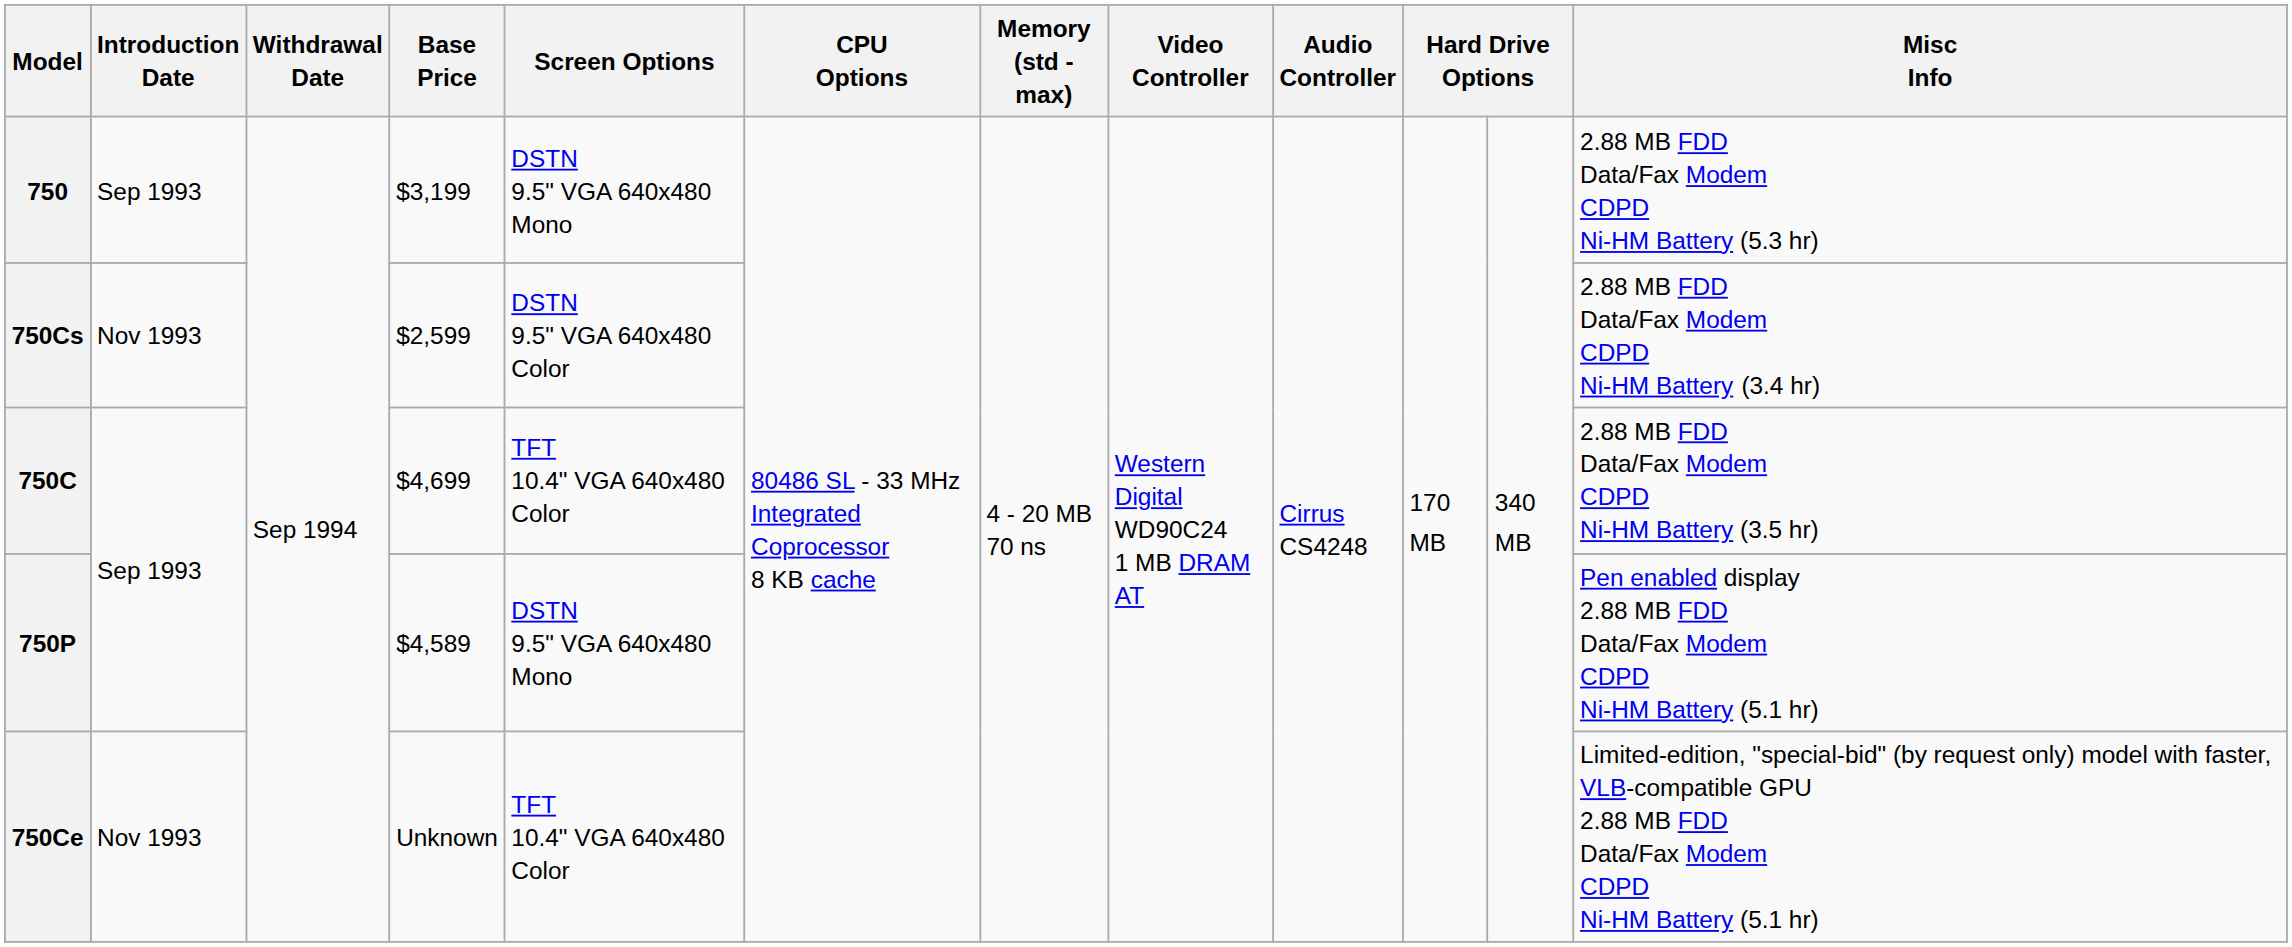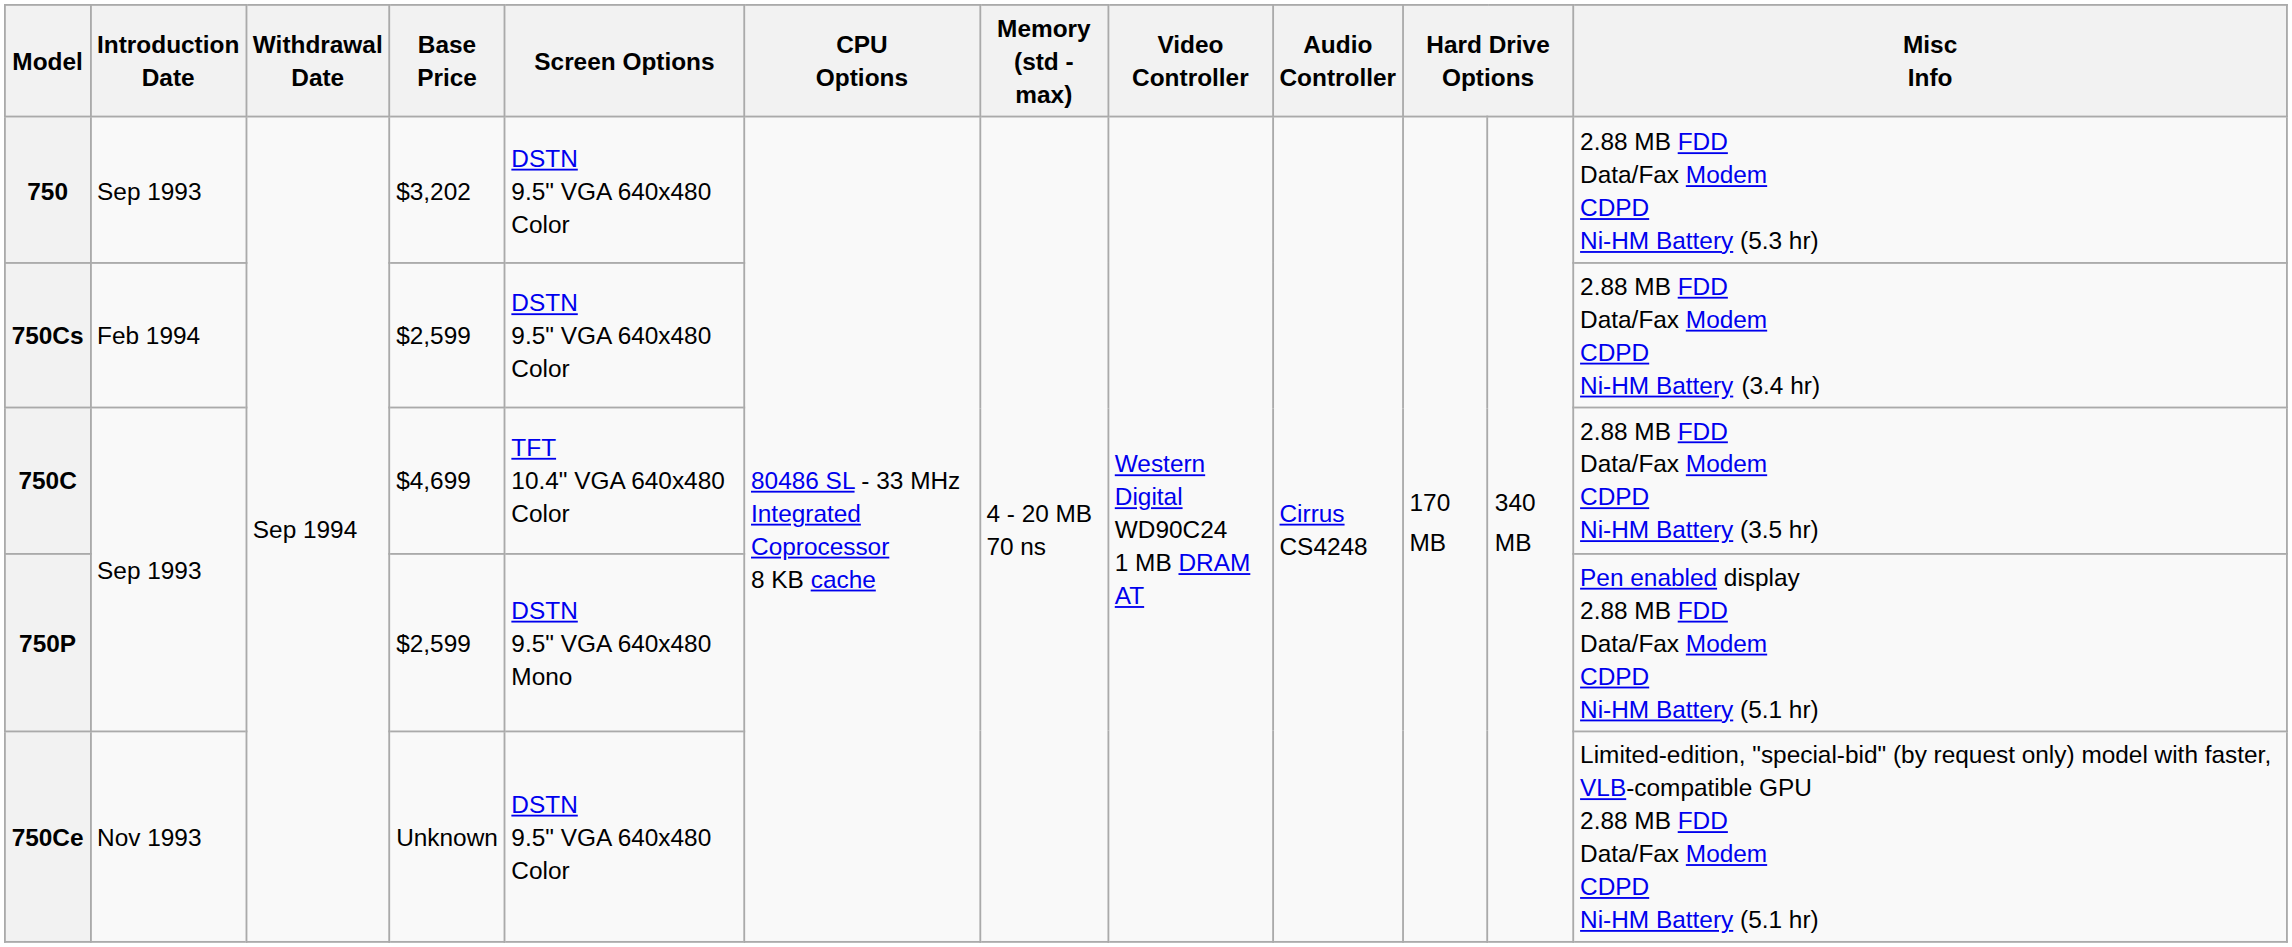750 | Base Price: $3,199 -> $3,202
750 | Screen Options: DSTN 9.5" VGA 640x480 Mono -> DSTN 9.5" VGA 640x480 Color
750Cs | Introduction Date: Nov 1993 -> Feb 1994
750P | Base Price: $4,589 -> $2,599
750Ce | Screen Options: TFT 10.4" VGA 640x480 Color -> DSTN 9.5" VGA 640x480 Color
